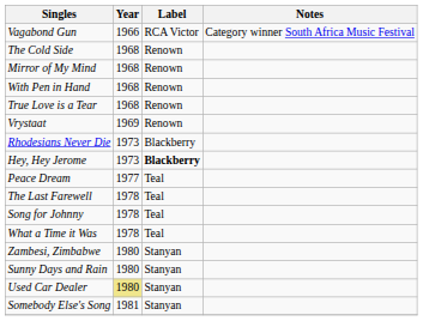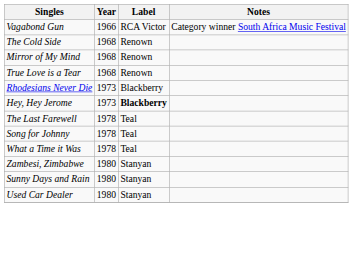- row: With Pen in Hand | 1968 | Renown
- row: Vrystaat | 1969 | Renown
- row: Peace Dream | 1977 | Teal
Used Car Dealer | Year: khaki background -> no background
- row: Somebody Else's Song | 1981 | Stanyan
